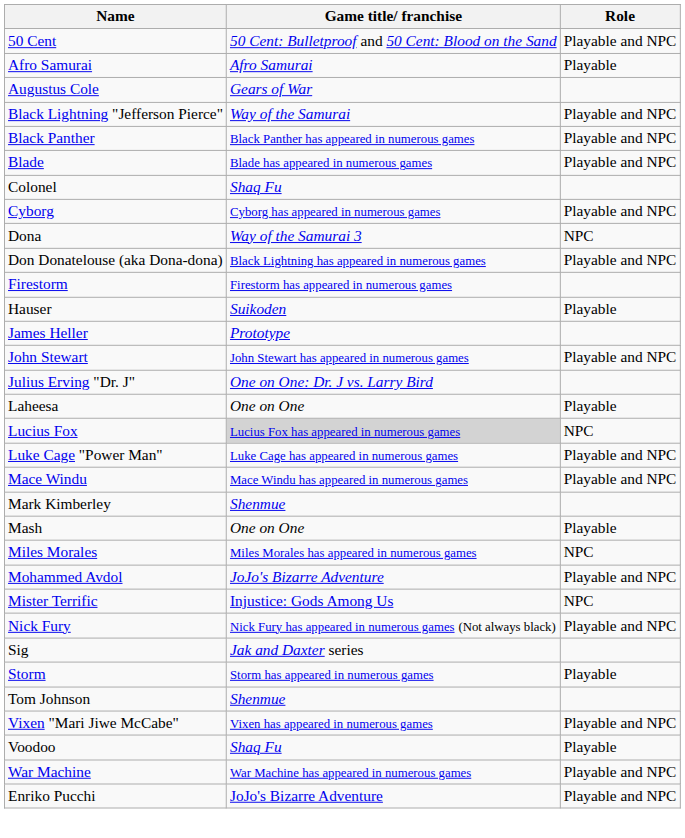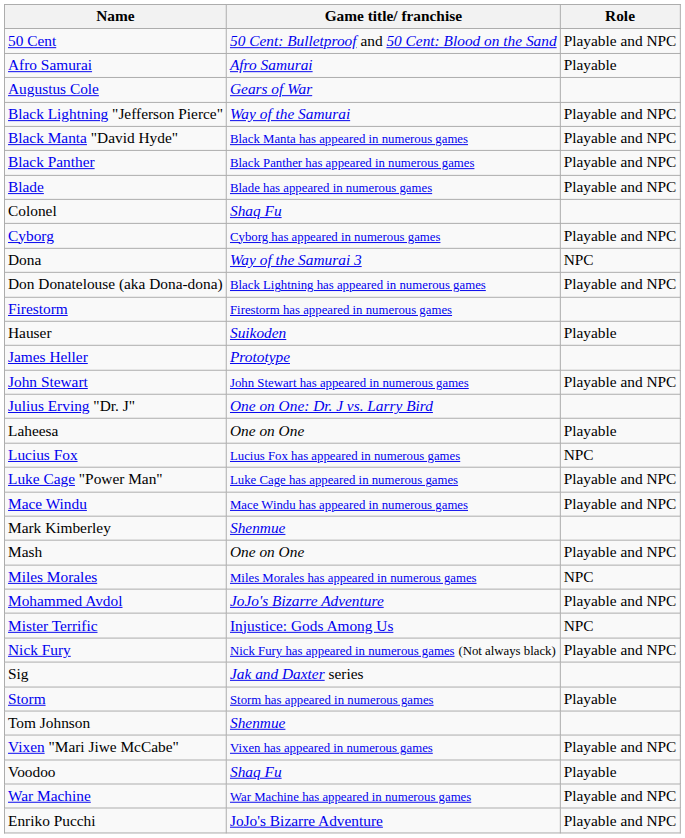+ row: Black Manta "David Hyde" | Black Manta has appeared in numerous games | Playable and NPC
Lucius Fox | Game title/ franchise: lightgrey background -> no background
Mash | Role: Playable -> Playable and NPC
